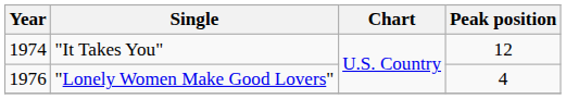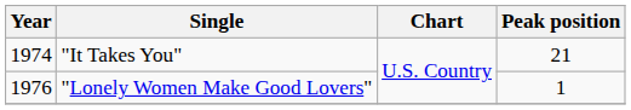"It Takes You" | Peak position: 12 -> 21
"Lonely Women Make Good Lovers" | Peak position: 4 -> 1
